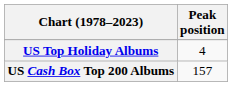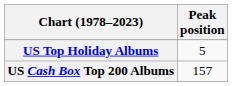US Top Holiday Albums | Peak position: 4 -> 5
